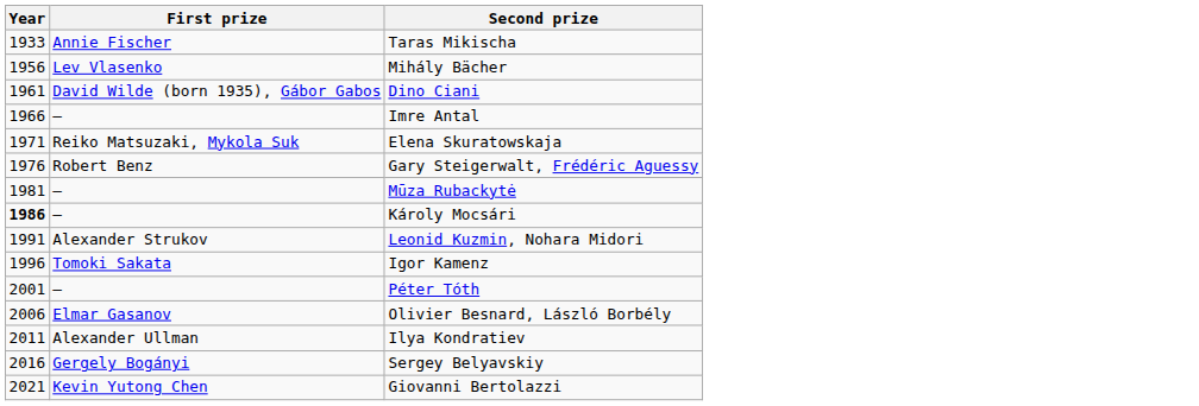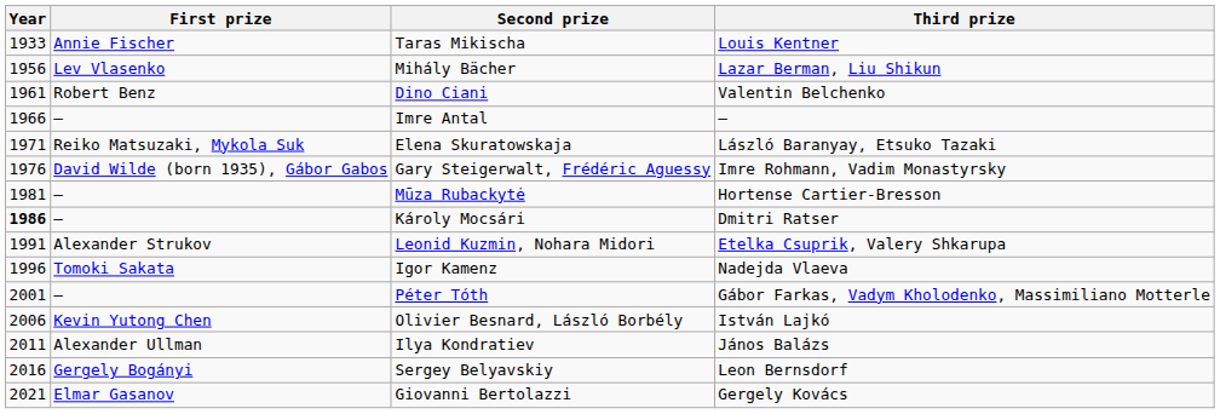+ column: Third prize | Louis Kentner | Lazar Berman, Liu Shikun | Valentin Belchenko | – | László Baranyay, Etsuko Tazaki | Imre Rohmann, Vadim Monastyrsky | Hortense Cartier-Bresson | Dmitri Ratser | Etelka Csuprik, Valery Shkarupa | Nadejda Vlaeva | Gábor Farkas, Vadym Kholodenko, Massimiliano Motterle | István Lajkó | János Balázs | Leon Bernsdorf | Gergely Kovács
Dino Ciani | First prize: David Wilde (born 1935), Gábor Gabos -> Robert Benz
Gary Steigerwalt, Frédéric Aguessy | First prize: Robert Benz -> David Wilde (born 1935), Gábor Gabos
Olivier Besnard, László Borbély | First prize: Elmar Gasanov -> Kevin Yutong Chen
Giovanni Bertolazzi | First prize: Kevin Yutong Chen -> Elmar Gasanov
